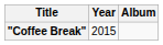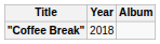"Coffee Break" | Year: 2015 -> 2018
